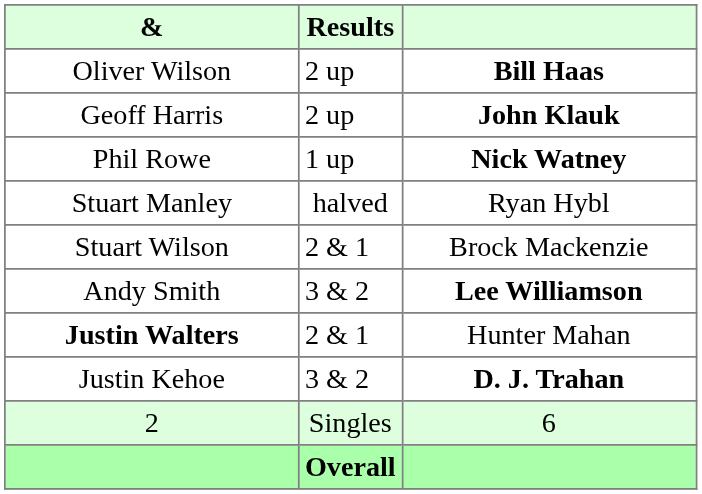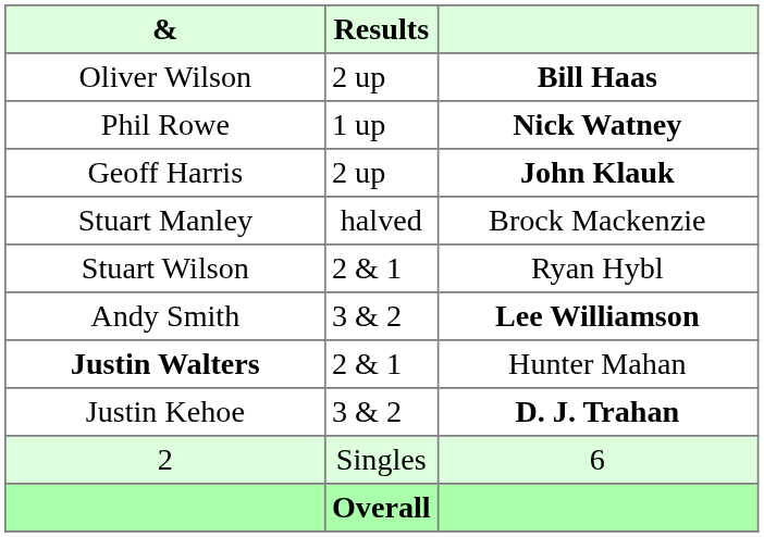rows swapped: Phil Rowe <-> Geoff Harris
Stuart Manley | column 3: Ryan Hybl -> Brock Mackenzie
Stuart Wilson | column 3: Brock Mackenzie -> Ryan Hybl
